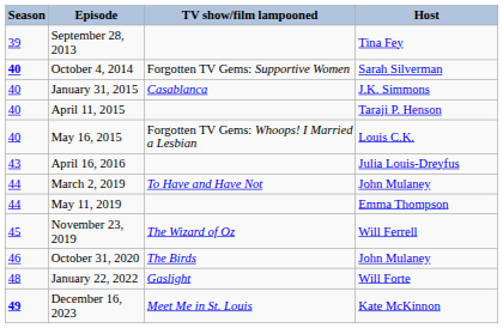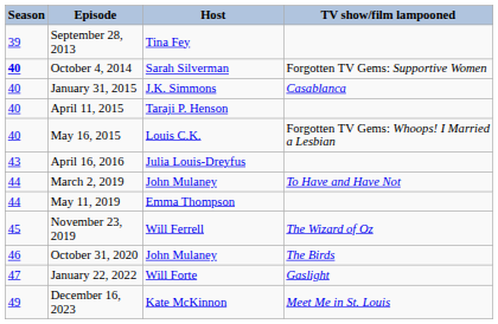columns swapped: Host <-> TV show/film lampooned
January 22, 2022 | Season: 48 -> 47
December 16, 2023 | Season: bold -> normal
